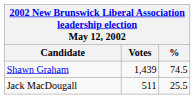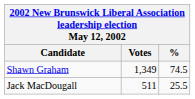Shawn Graham | Votes: 1,439 -> 1,349
